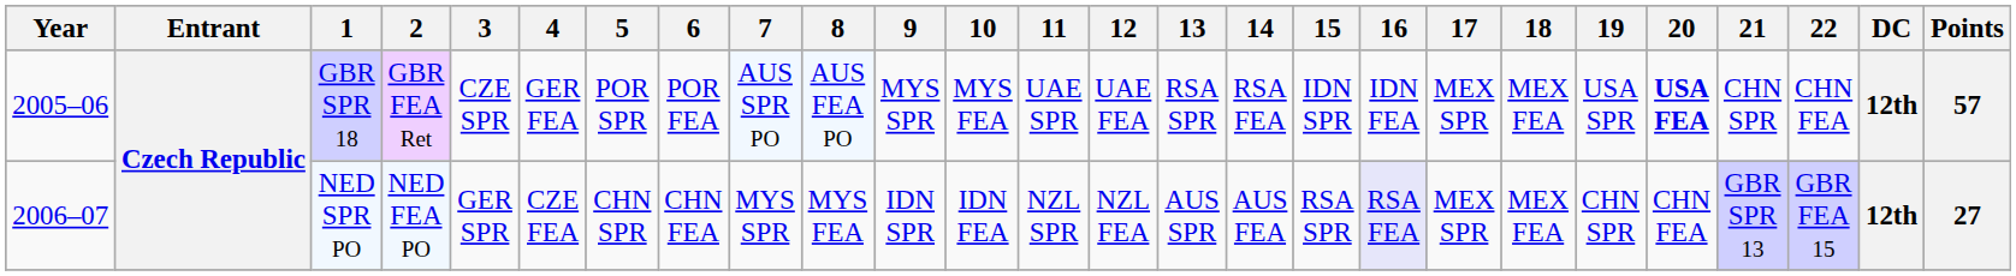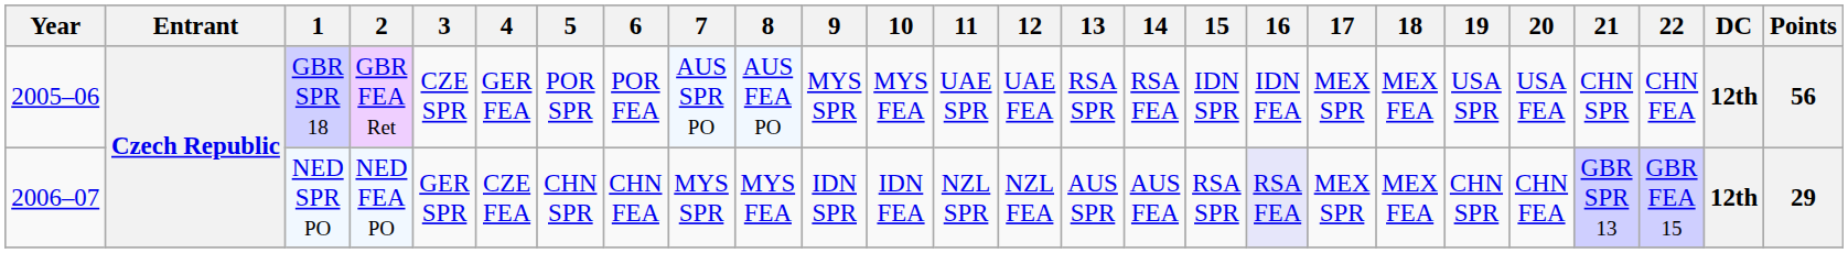GBR SPR 18 | 20: bold -> normal
GBR SPR 18 | Points: 57 -> 56
NED SPR PO | Points: 27 -> 29
